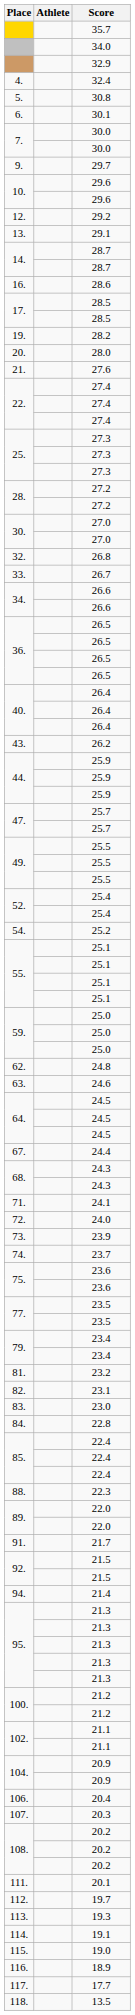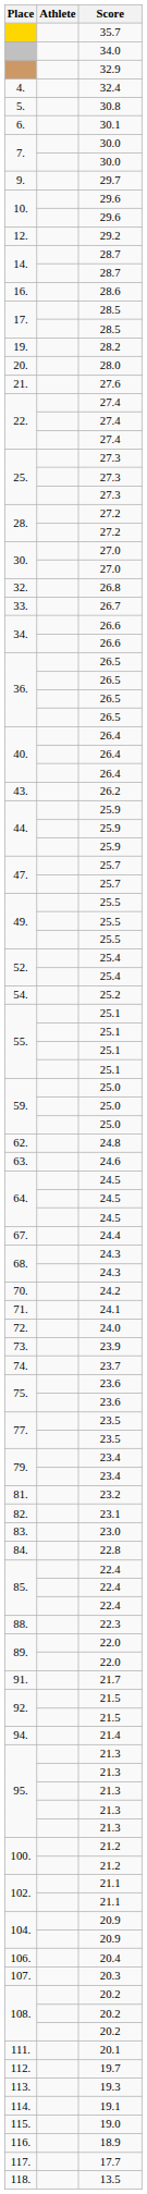- row: 13. | 29.1
+ row: 70. | 24.2
